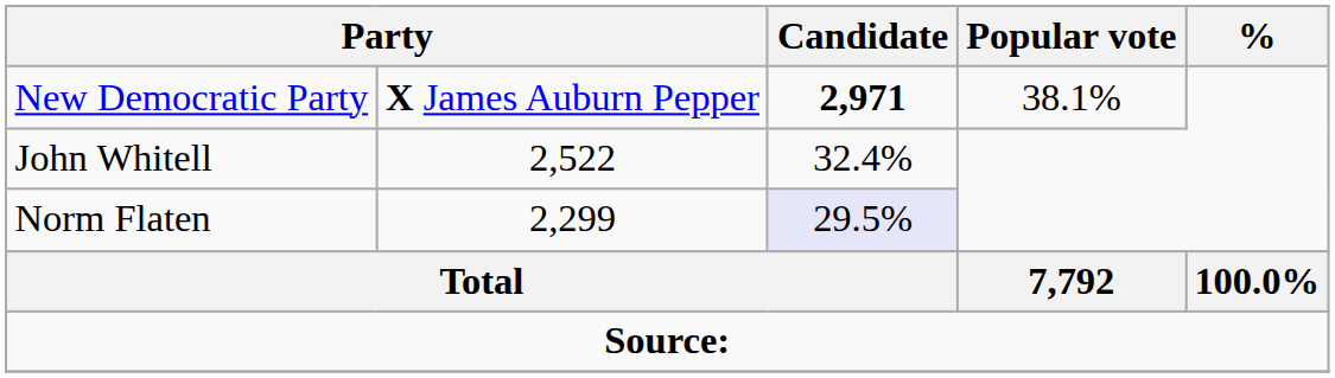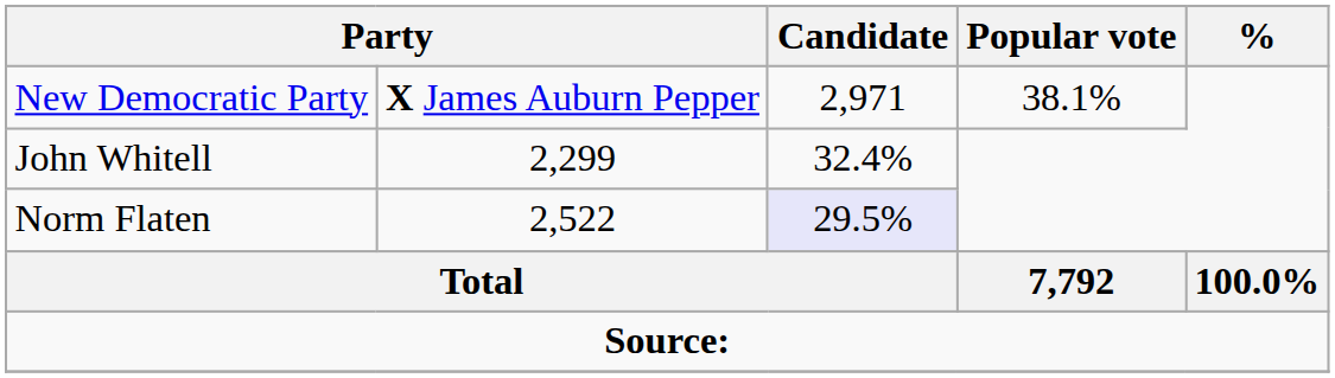New Democratic Party | Candidate: bold -> normal
John Whitell | column 2: 2,522 -> 2,299
Norm Flaten | column 2: 2,299 -> 2,522
